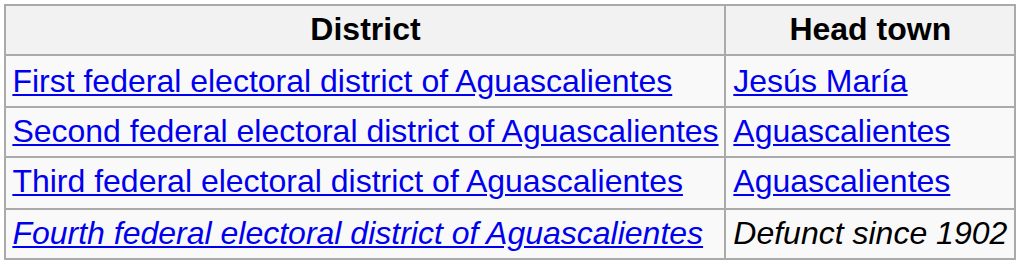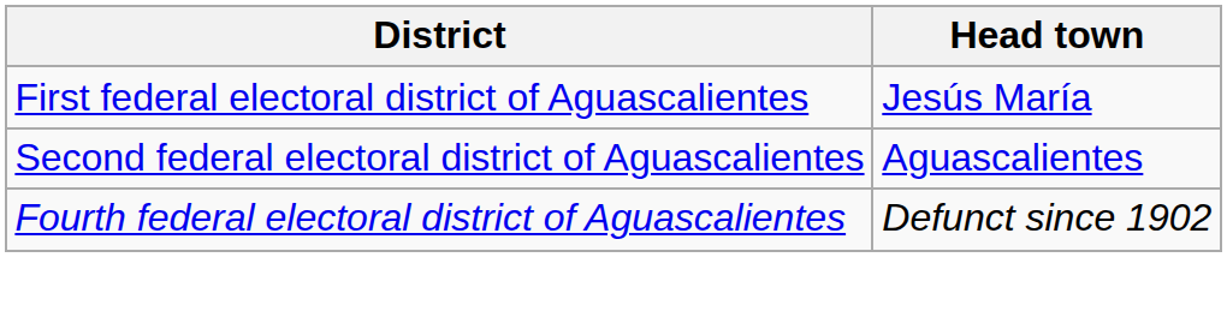- row: Third federal electoral district of Aguascalientes | Aguascalientes
